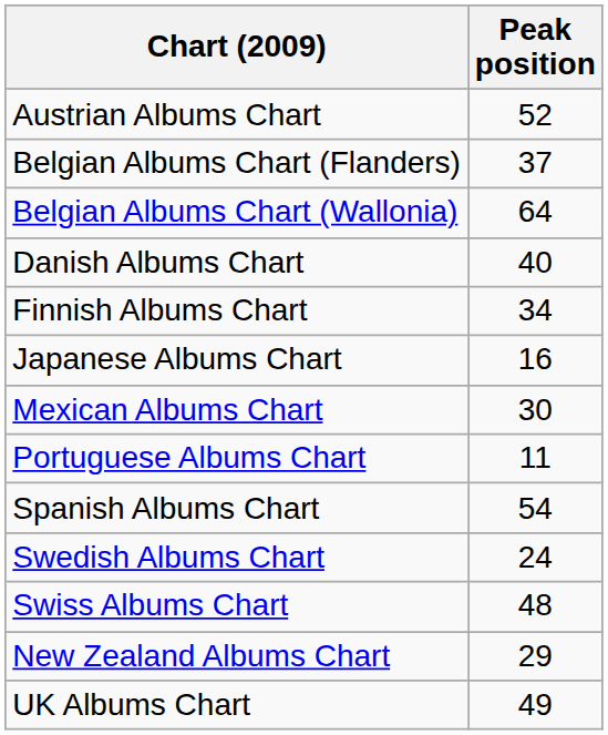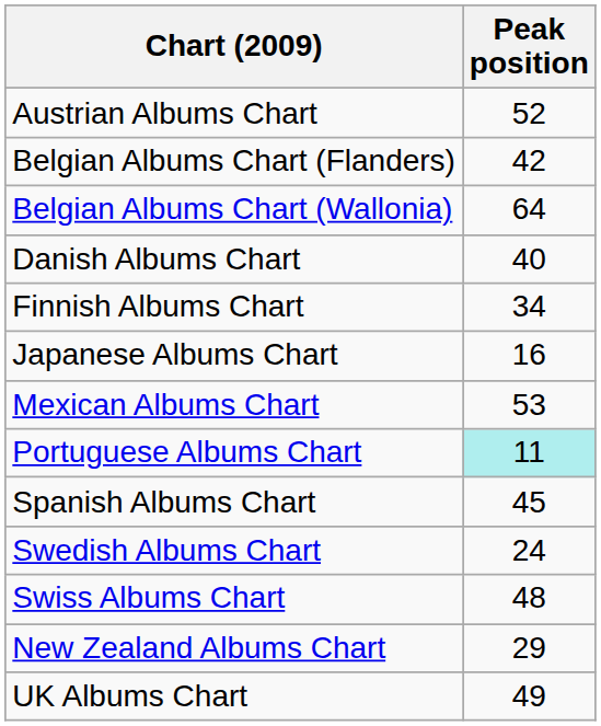Belgian Albums Chart (Flanders) | Peak position: 37 -> 42
Mexican Albums Chart | Peak position: 30 -> 53
Portuguese Albums Chart | Peak position: no background -> paleturquoise background
Spanish Albums Chart | Peak position: 54 -> 45
